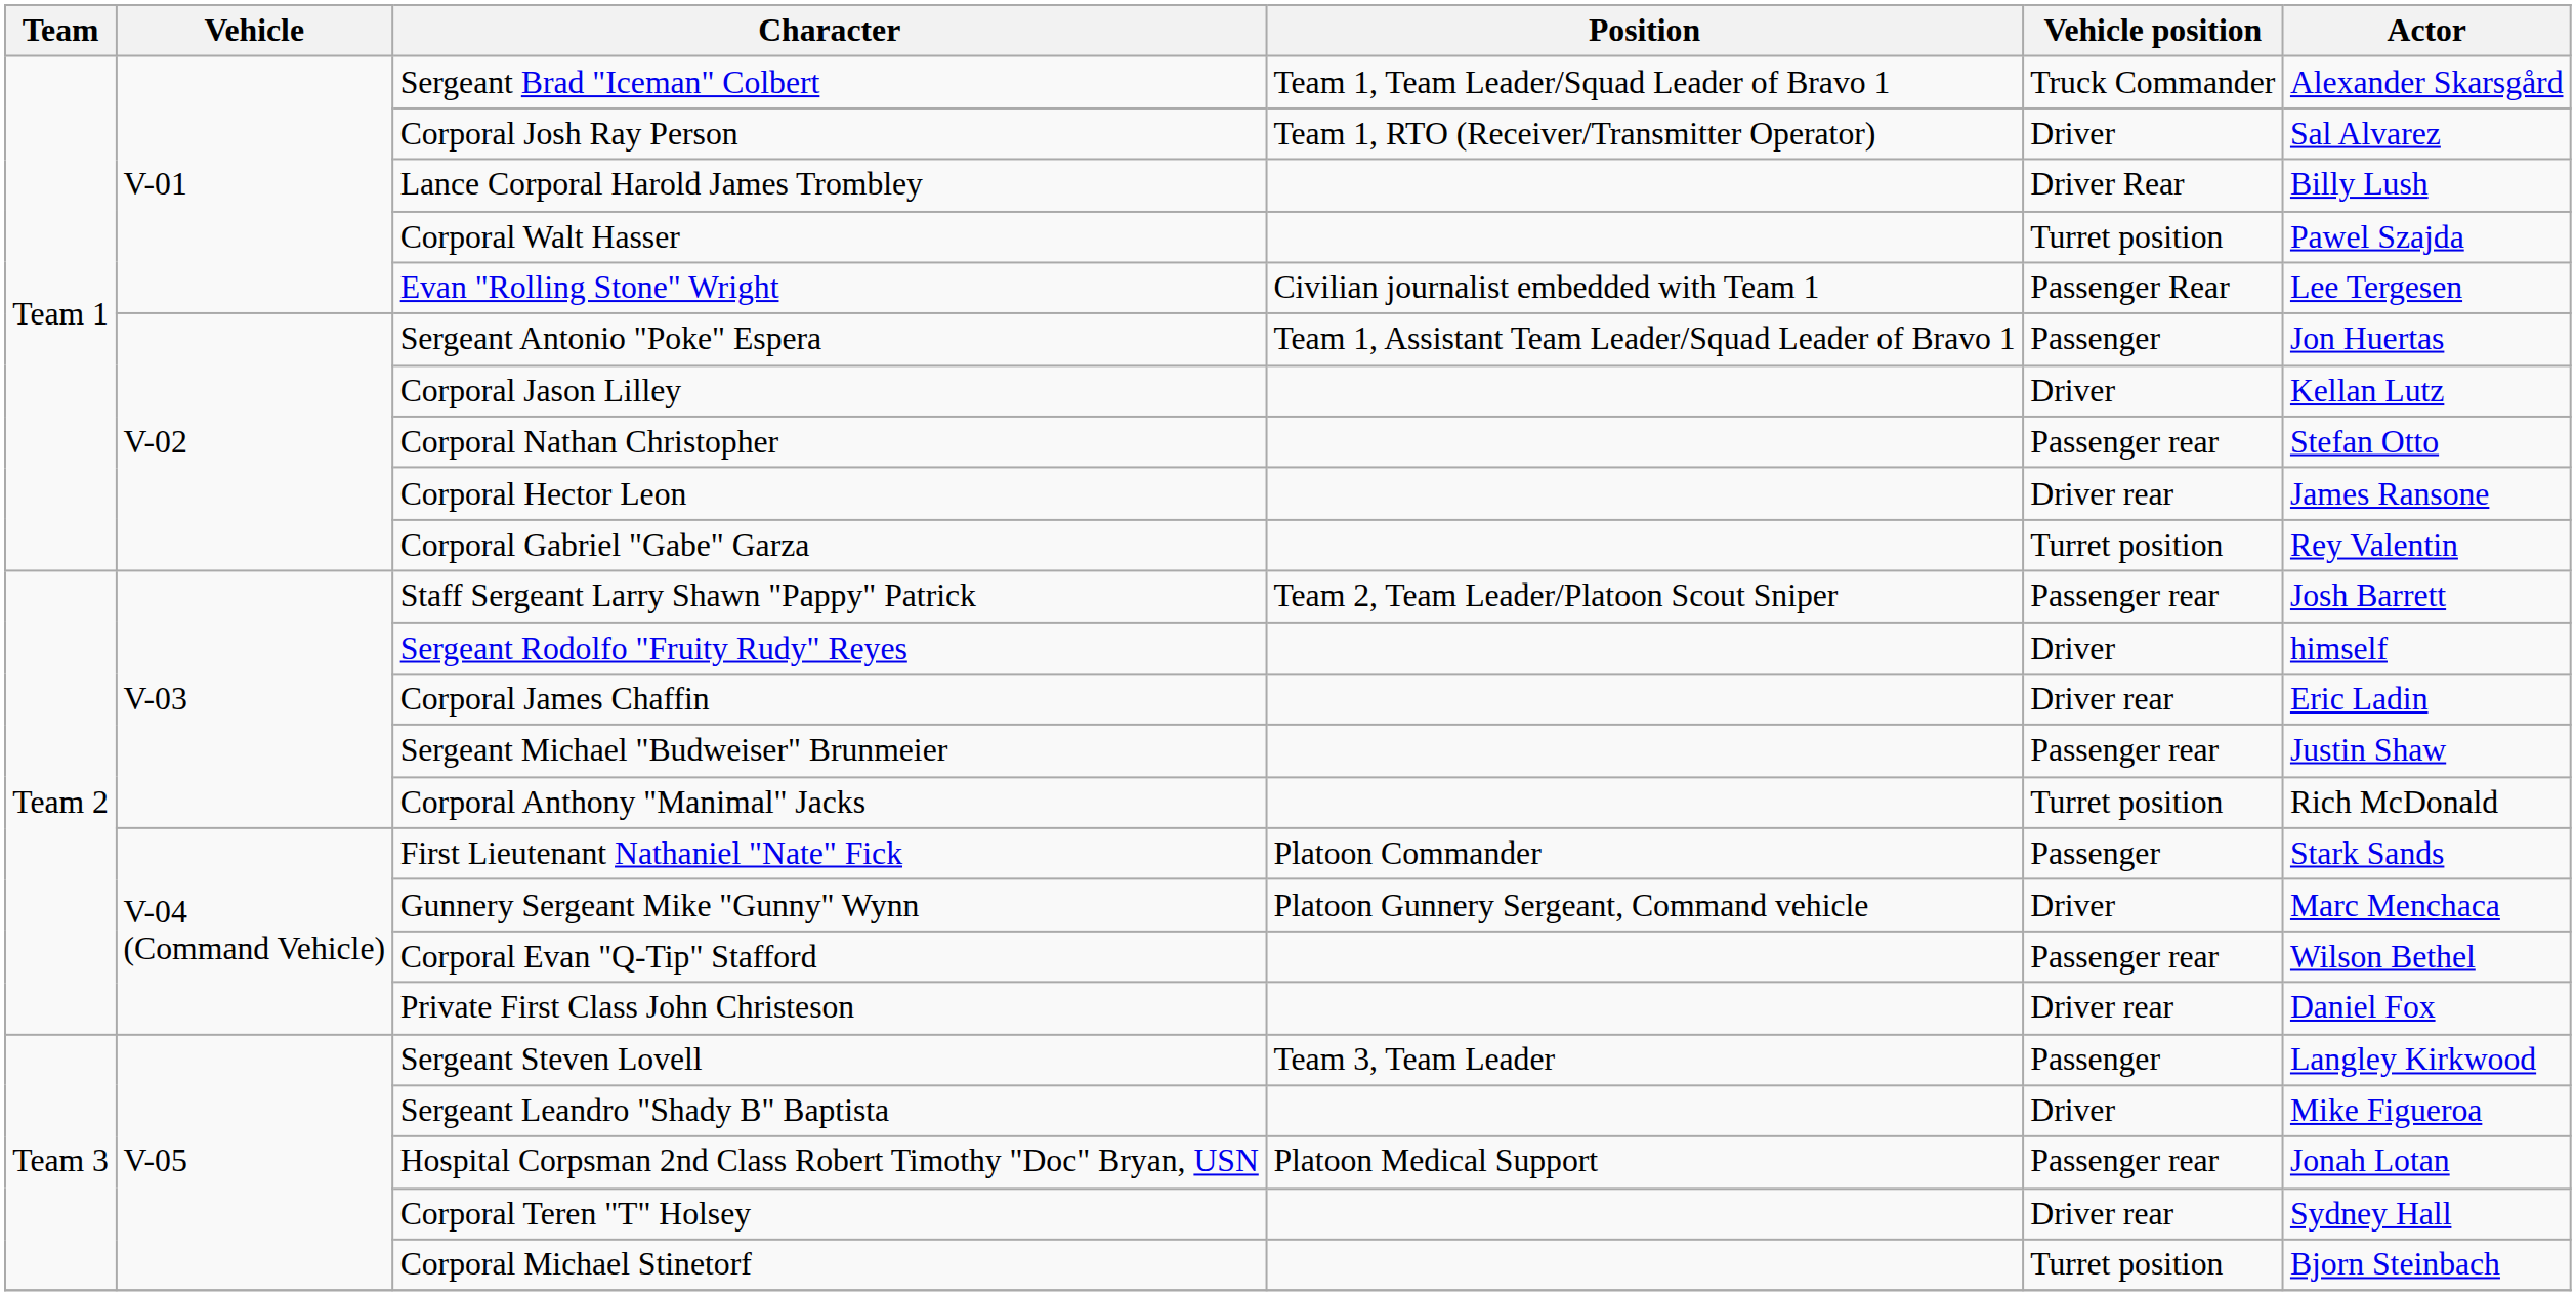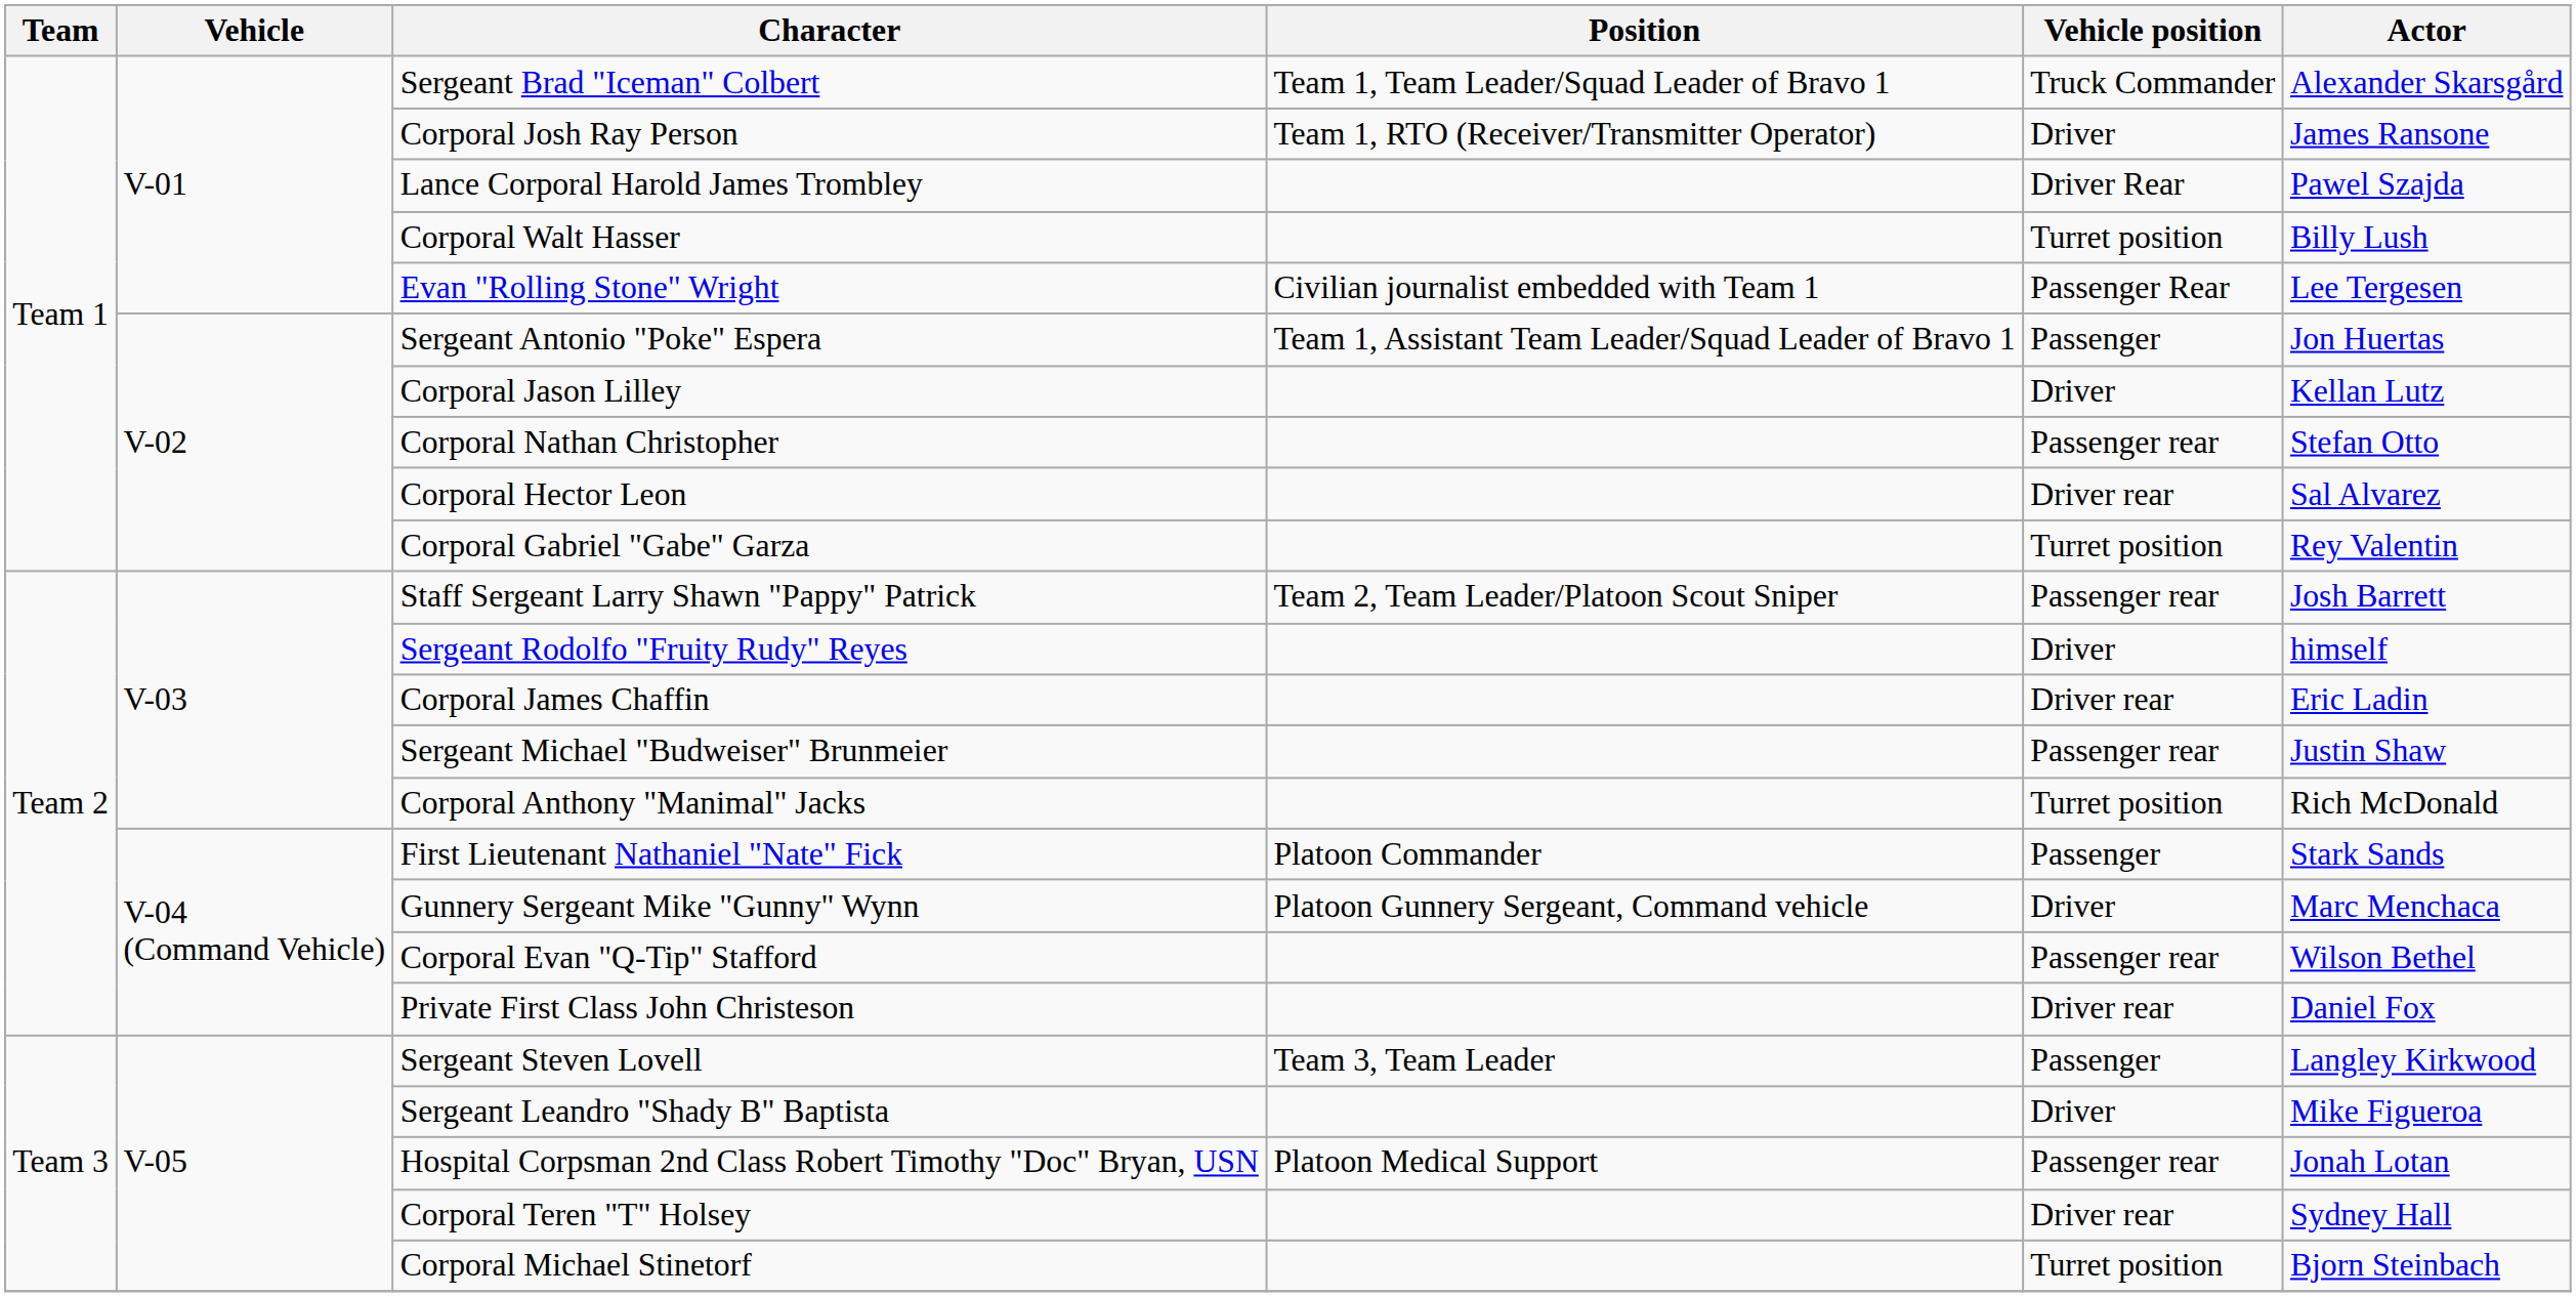Corporal Josh Ray Person | Actor: Sal Alvarez -> James Ransone
Lance Corporal Harold James Trombley | Actor: Billy Lush -> Pawel Szajda
Corporal Walt Hasser | Actor: Pawel Szajda -> Billy Lush
Corporal Hector Leon | Actor: James Ransone -> Sal Alvarez
